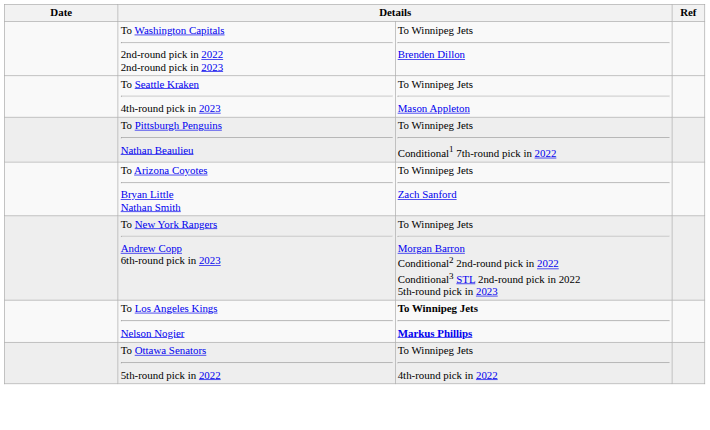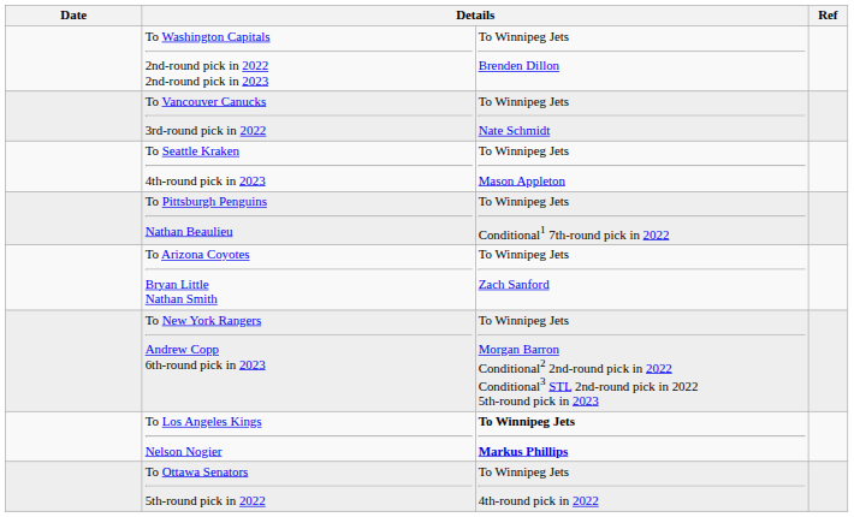+ row: To Vancouver Canucks 3rd-round pick in 2022 | To Winnipeg Jets Nate Schmidt
